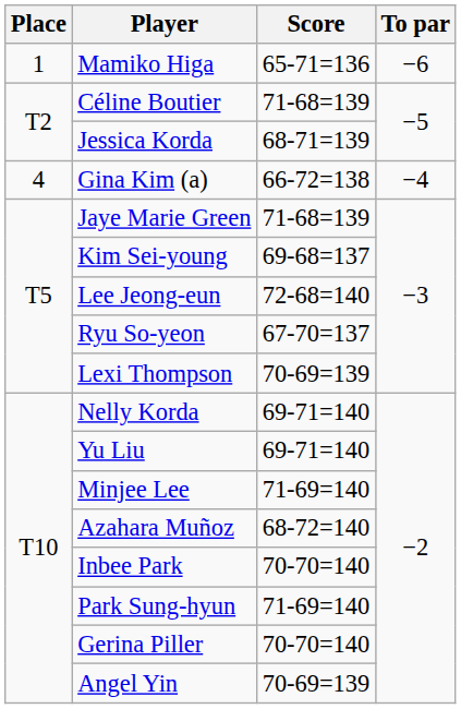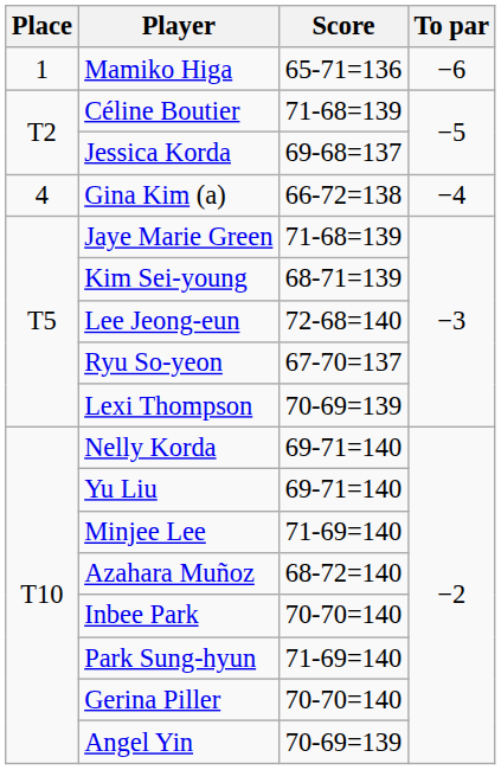Jessica Korda | Score: 68-71=139 -> 69-68=137
Kim Sei-young | Score: 69-68=137 -> 68-71=139
